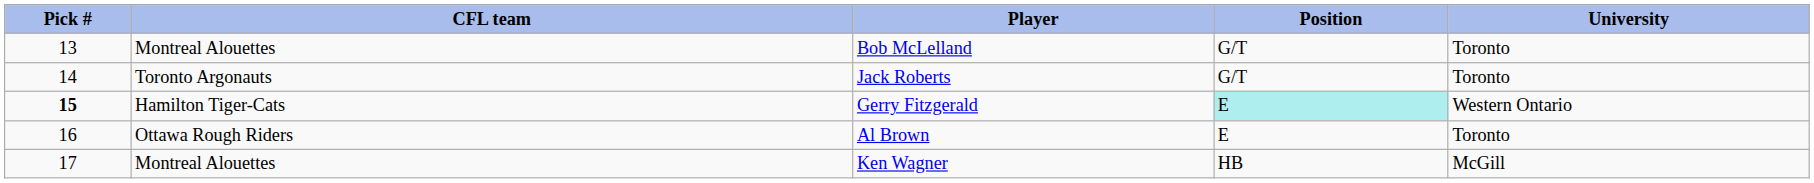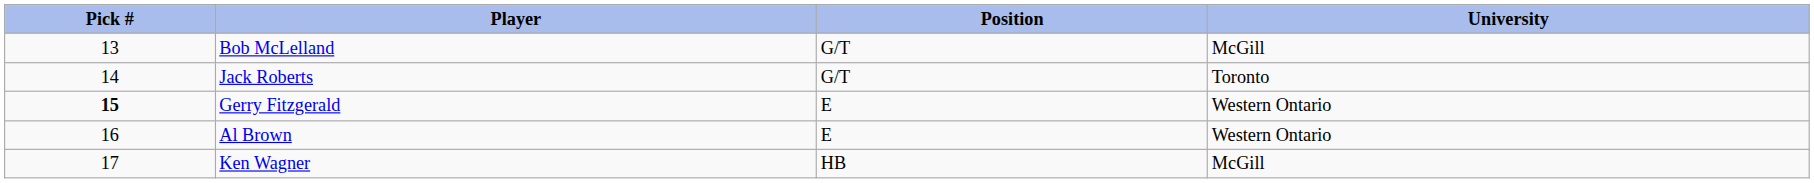- column: CFL team | Montreal Alouettes | Toronto Argonauts | Hamilton Tiger-Cats | Ottawa Rough Riders | Montreal Alouettes
Bob McLelland | University: Toronto -> McGill
Gerry Fitzgerald | Position: paleturquoise background -> no background
Al Brown | University: Toronto -> Western Ontario
